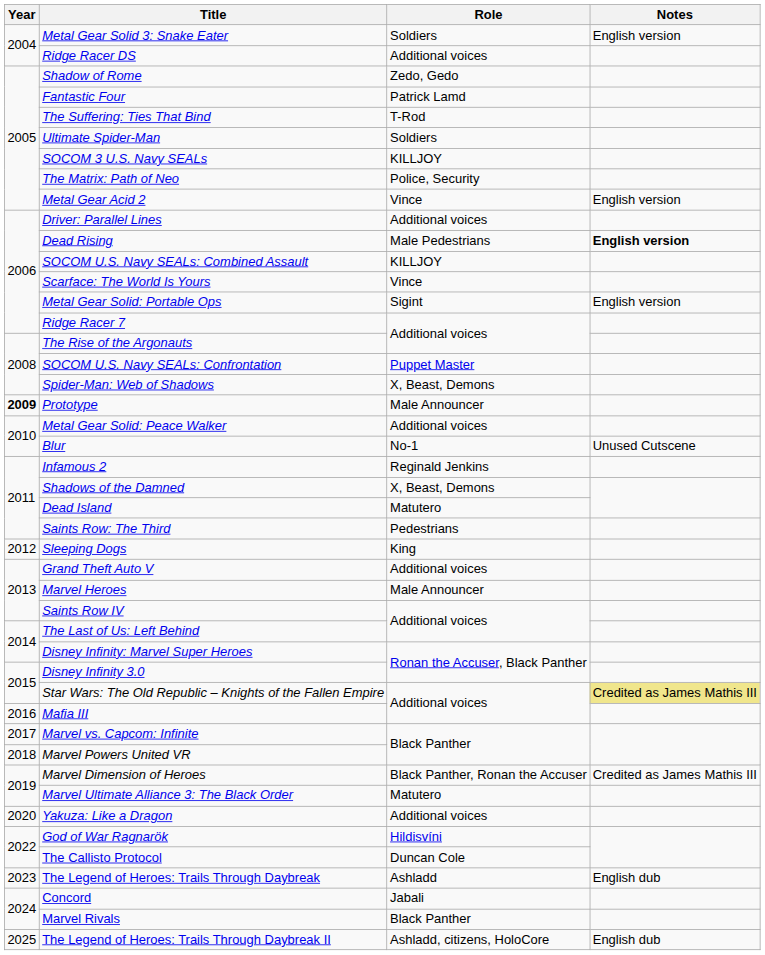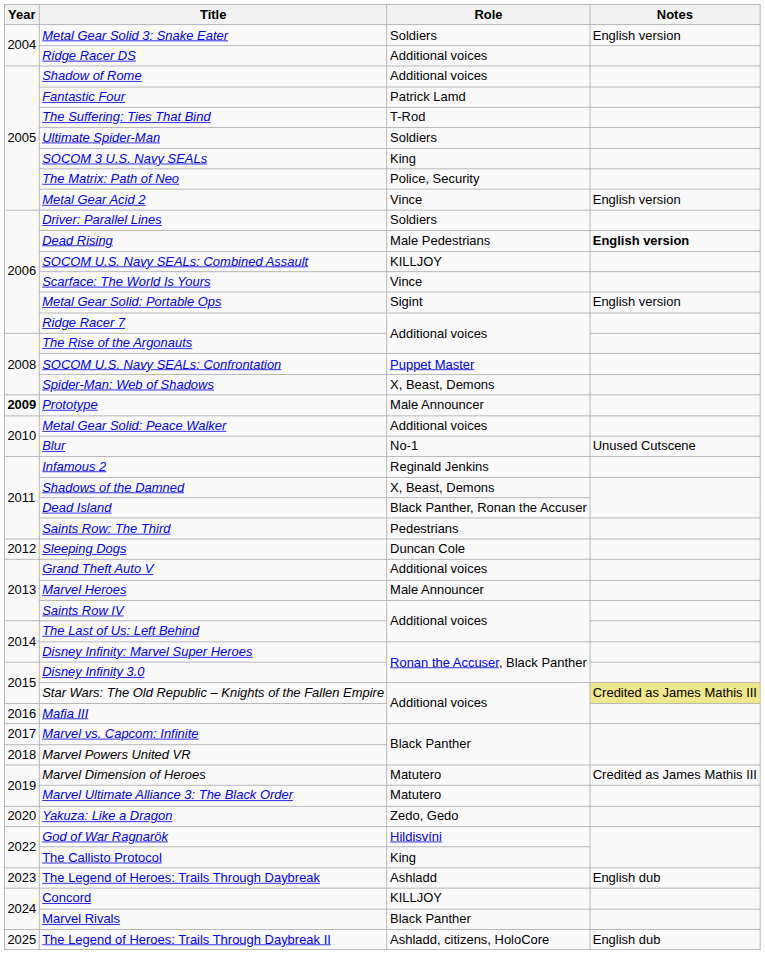Shadow of Rome | Role: Zedo, Gedo -> Additional voices
SOCOM 3 U.S. Navy SEALs | Role: KILLJOY -> King
Driver: Parallel Lines | Role: Additional voices -> Soldiers
Dead Island | Role: Matutero -> Black Panther, Ronan the Accuser
Sleeping Dogs | Role: King -> Duncan Cole
Marvel Dimension of Heroes | Role: Black Panther, Ronan the Accuser -> Matutero
Yakuza: Like a Dragon | Role: Additional voices -> Zedo, Gedo
The Callisto Protocol | Role: Duncan Cole -> King
Concord | Role: Jabali -> KILLJOY
